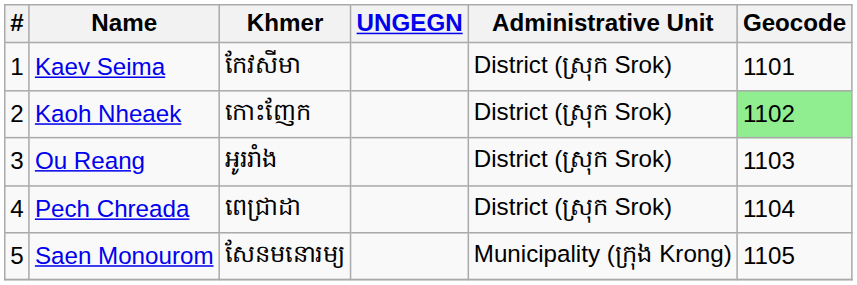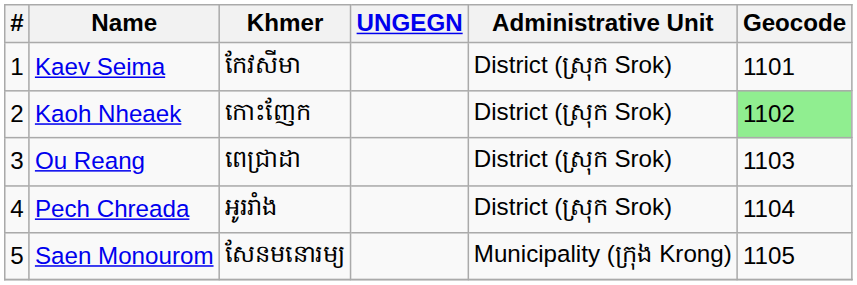Ou Reang | Khmer: អូររាំង -> ពេជ្រាដា
Pech Chreada | Khmer: ពេជ្រាដា -> អូររាំង
